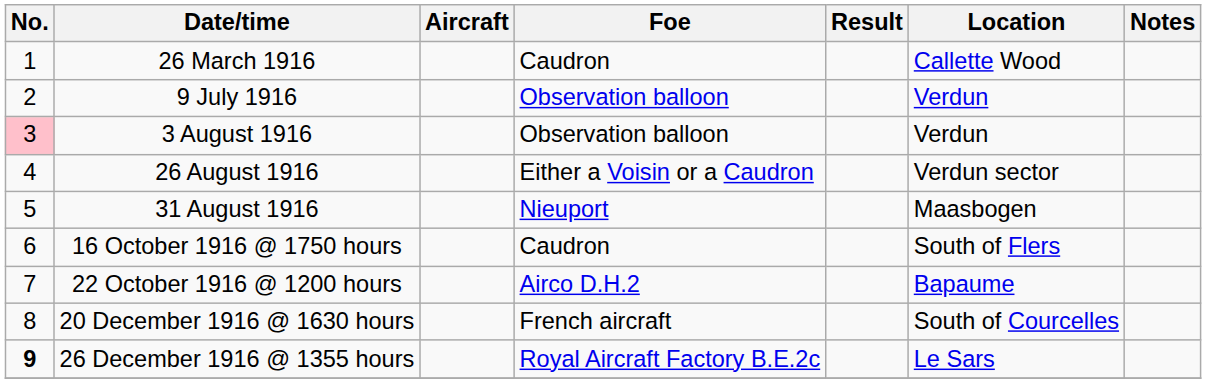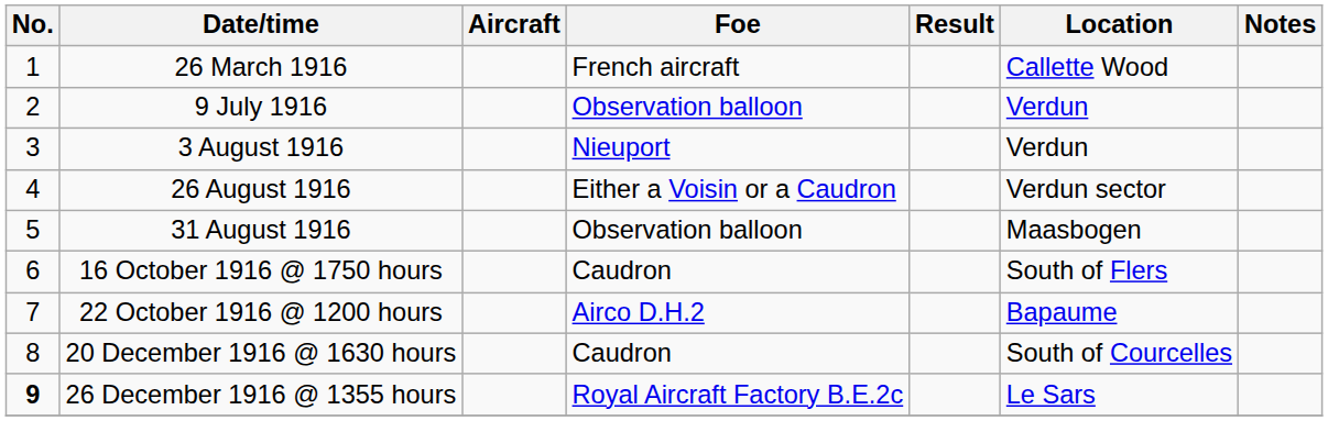26 March 1916 | Foe: Caudron -> French aircraft
3 August 1916 | No.: pink background -> no background
3 August 1916 | Foe: Observation balloon -> Nieuport
31 August 1916 | Foe: Nieuport -> Observation balloon
20 December 1916 @ 1630 hours | Foe: French aircraft -> Caudron
